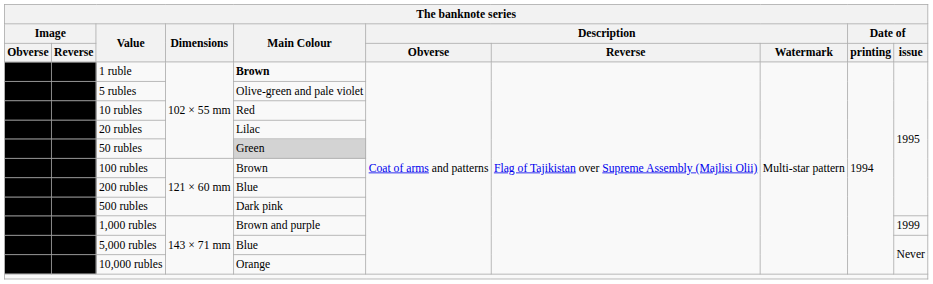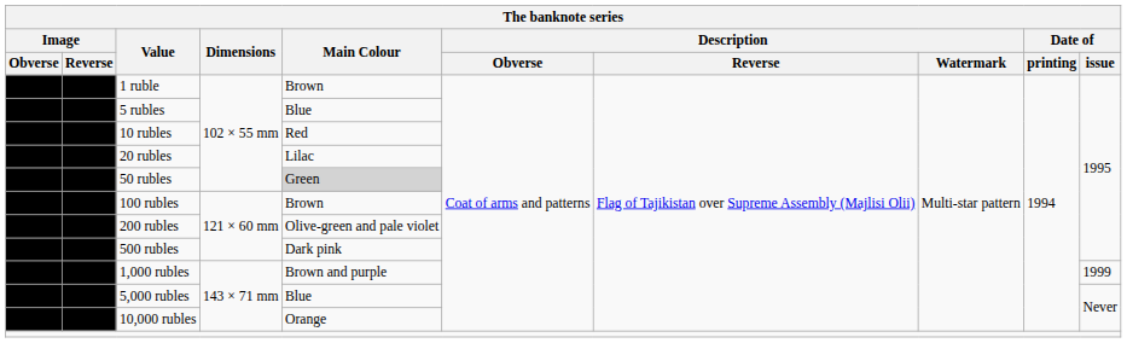1 ruble | Main Colour: bold -> normal
5 rubles | Main Colour: Olive-green and pale violet -> Blue
200 rubles | Main Colour: Blue -> Olive-green and pale violet
